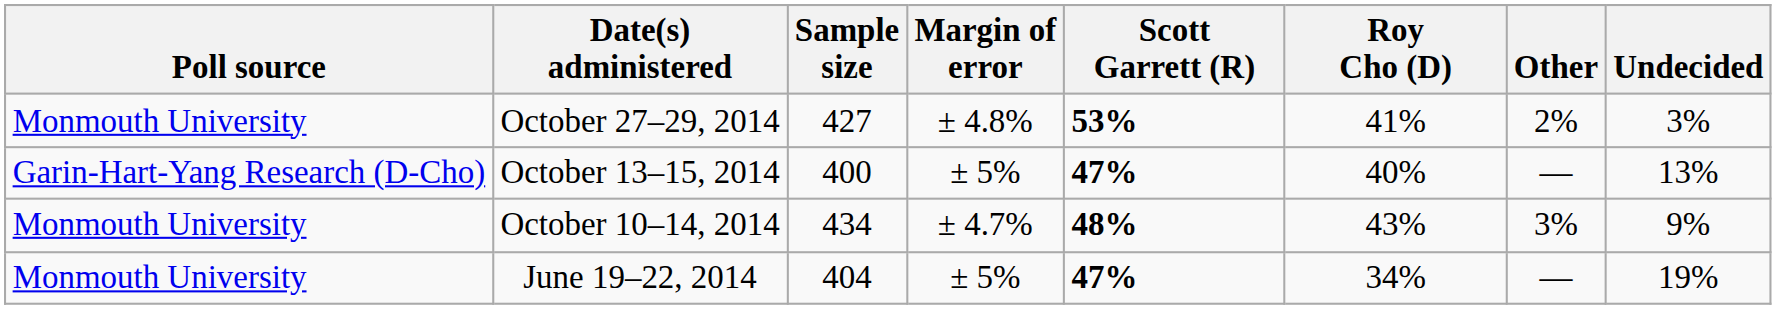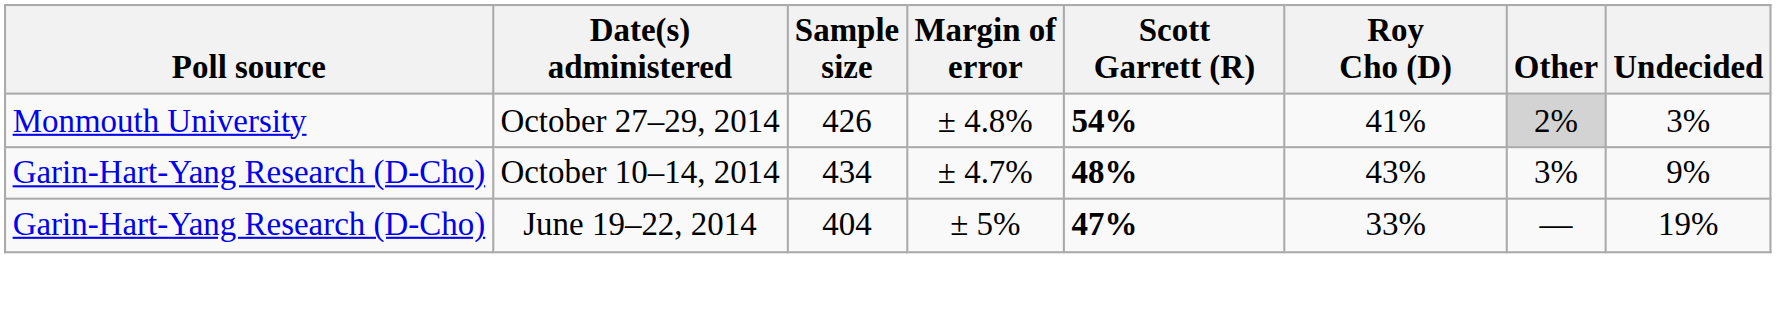October 27–29, 2014 | Sample size: 427 -> 426
October 27–29, 2014 | Scott Garrett (R): 53% -> 54%
October 27–29, 2014 | Other: no background -> lightgrey background
- row: Garin-Hart-Yang Research (D-Cho) | October 13–15, 2014 | 400 | ± 5% | 47% | 40% | — | 13%
October 10–14, 2014 | Poll source: Monmouth University -> Garin-Hart-Yang Research (D-Cho)
June 19–22, 2014 | Poll source: Monmouth University -> Garin-Hart-Yang Research (D-Cho)
June 19–22, 2014 | Roy Cho (D): 34% -> 33%
